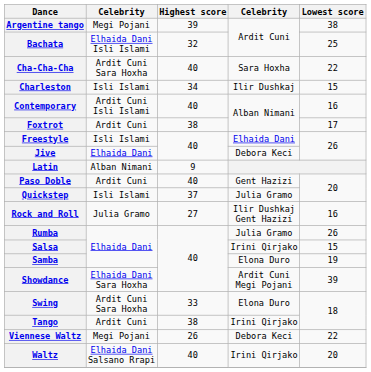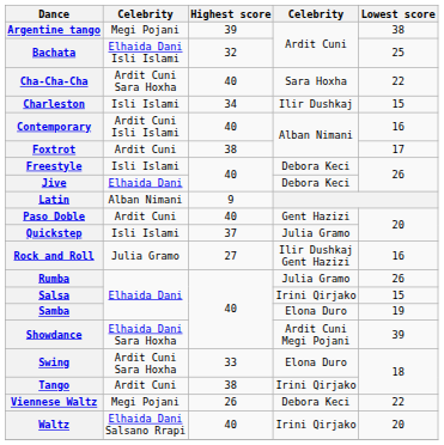Freestyle | column 4: Elhaida Dani -> Debora Keci
